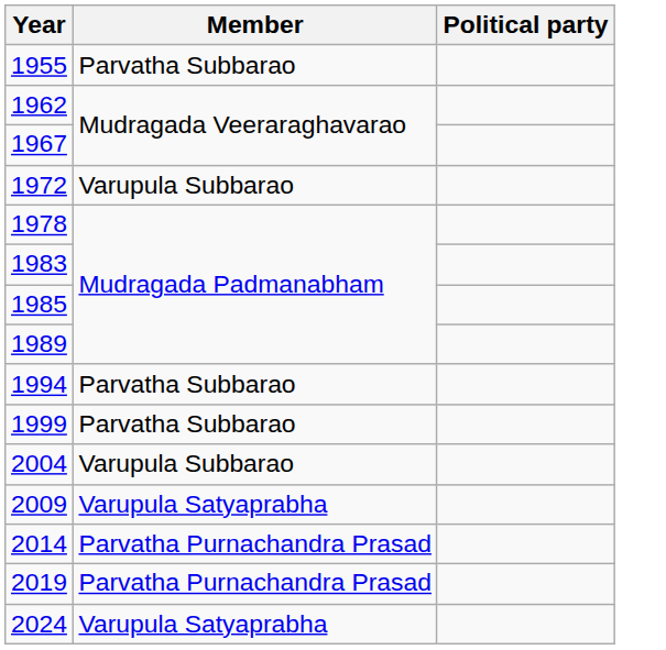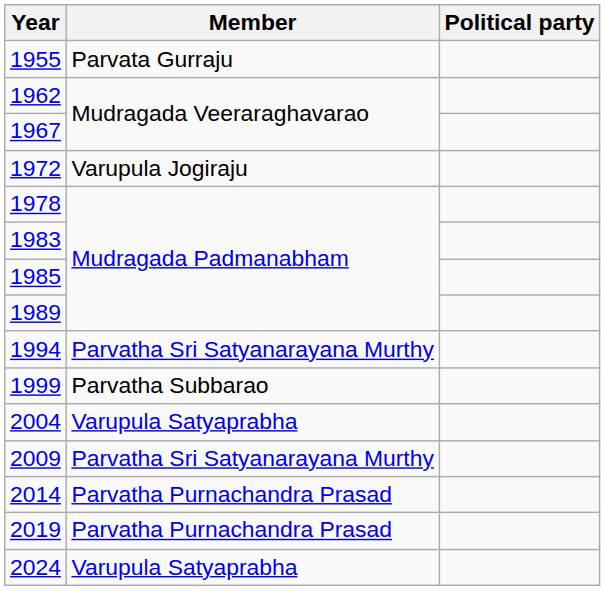1955 | Member: Parvatha Subbarao -> Parvata Gurraju
1972 | Member: Varupula Subbarao -> Varupula Jogiraju
1994 | Member: Parvatha Subbarao -> Parvatha Sri Satyanarayana Murthy
2004 | Member: Varupula Subbarao -> Varupula Satyaprabha
2009 | Member: Varupula Satyaprabha -> Parvatha Sri Satyanarayana Murthy
